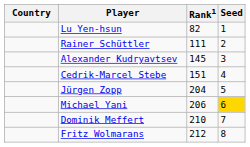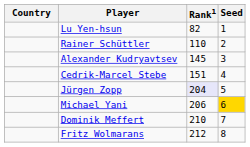Rainer Schüttler | Rank1: 111 -> 110
Jürgen Zopp | Rank1: no background -> lavender background
